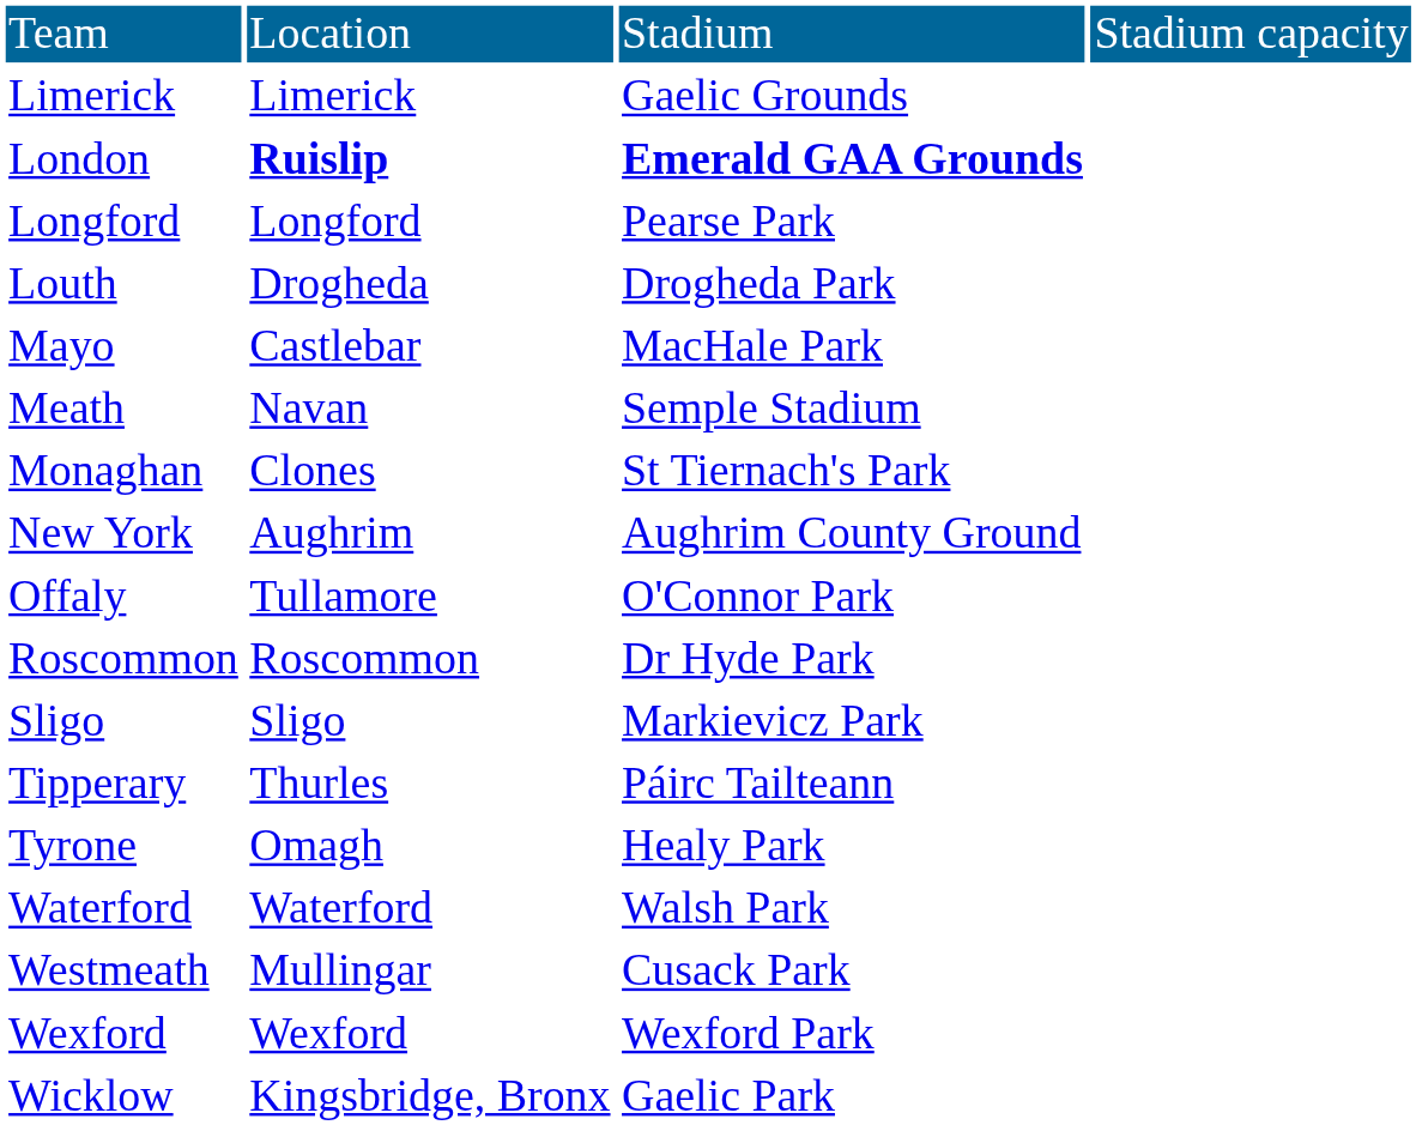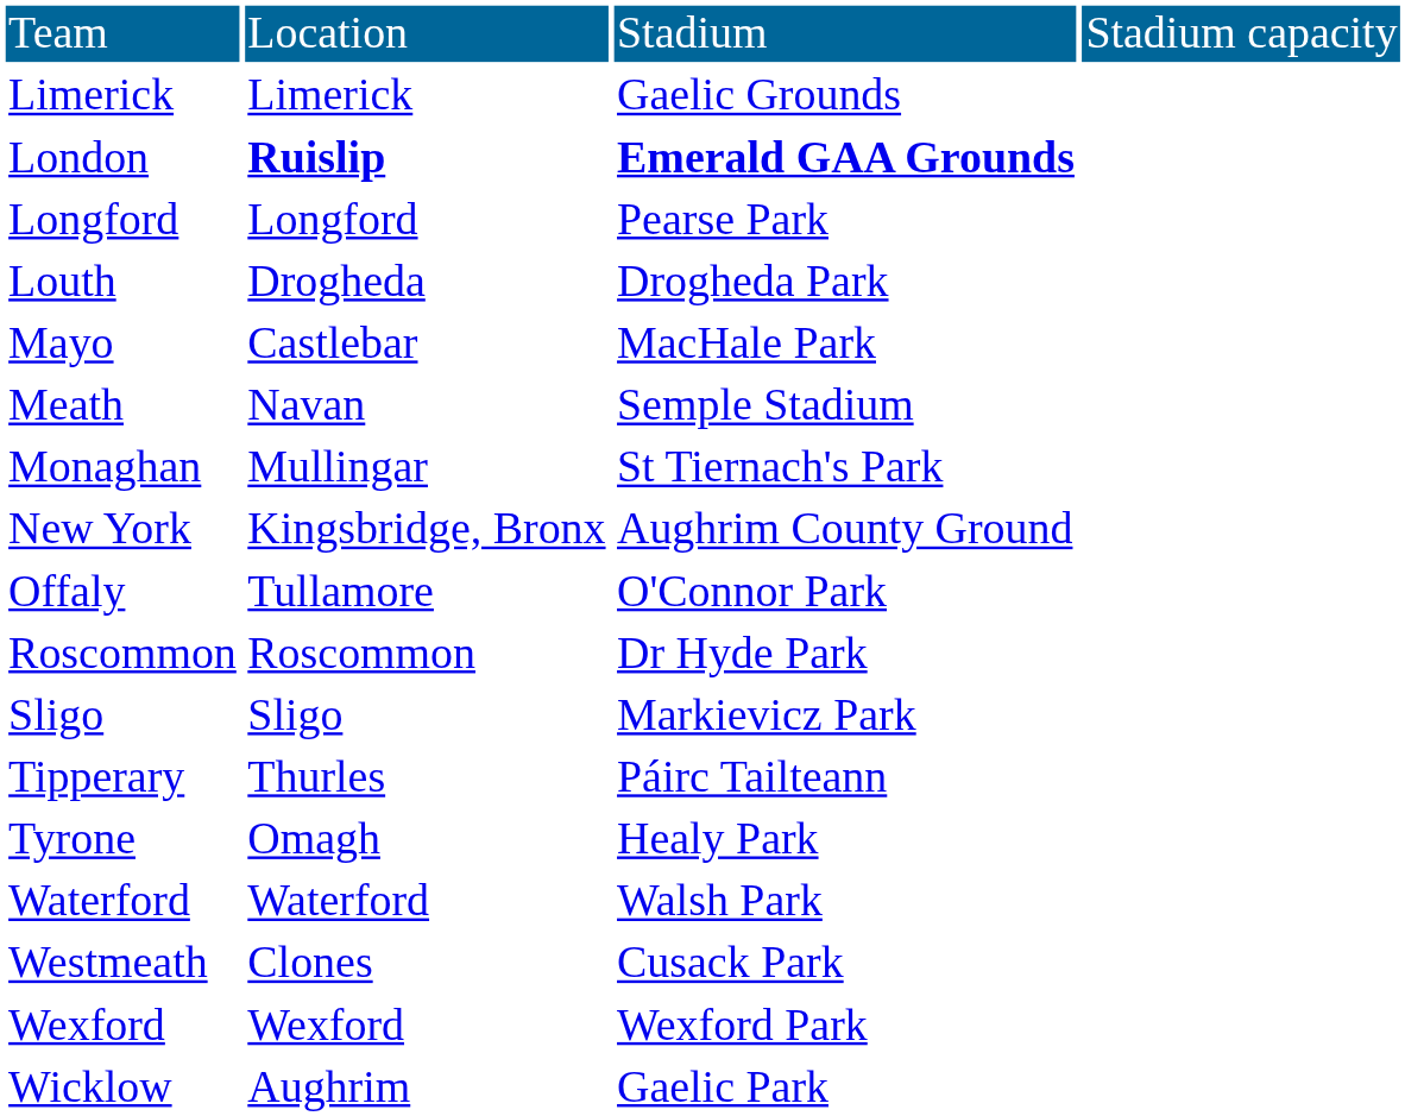Monaghan | column 2: Clones -> Mullingar
New York | column 2: Aughrim -> Kingsbridge, Bronx
Westmeath | column 2: Mullingar -> Clones
Wicklow | column 2: Kingsbridge, Bronx -> Aughrim
